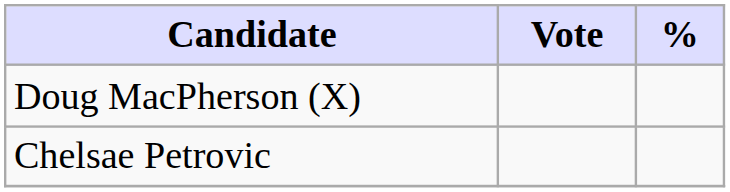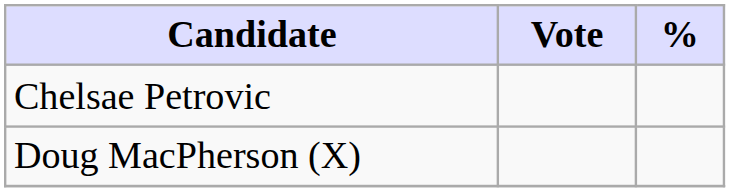rows swapped: Doug MacPherson (X) <-> Chelsae Petrovic
